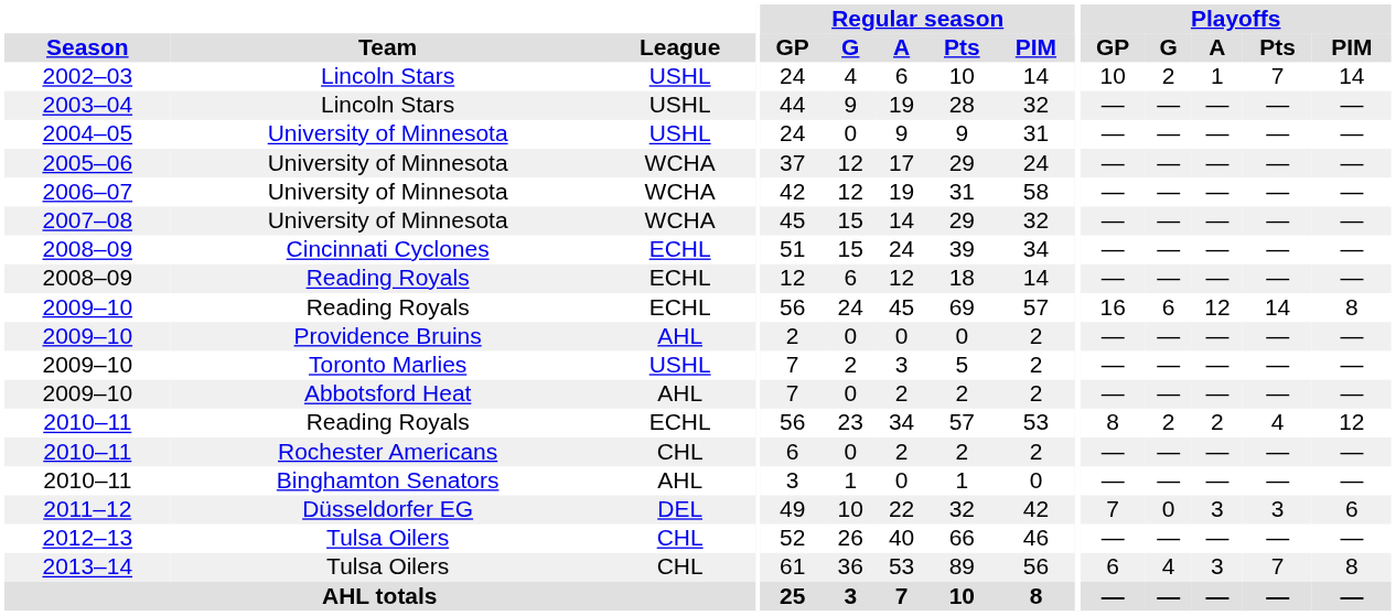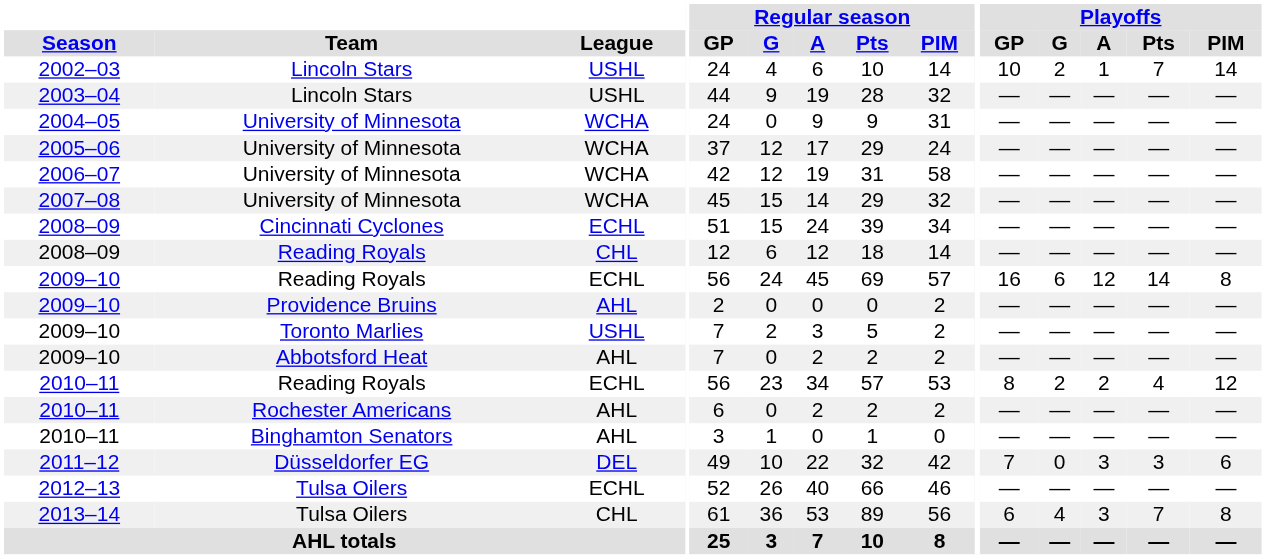2004–05 | League: USHL -> WCHA
2008–09 / Reading Royals | League: ECHL -> CHL
2010–11 / Rochester Americans | League: CHL -> AHL
2012–13 | League: CHL -> ECHL
